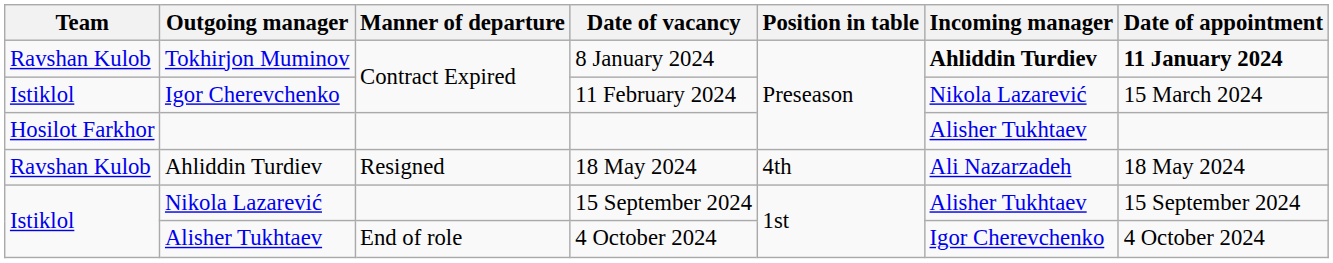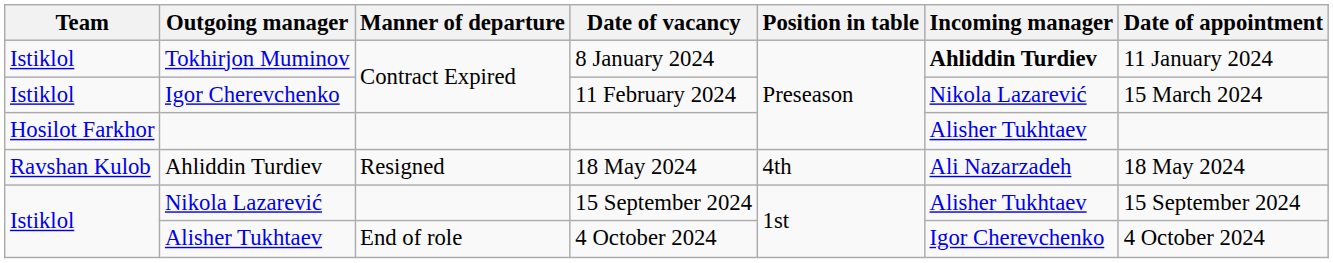Tokhirjon Muminov | Team: Ravshan Kulob -> Istiklol
Tokhirjon Muminov | Date of appointment: bold -> normal
